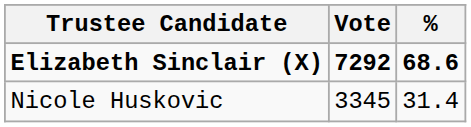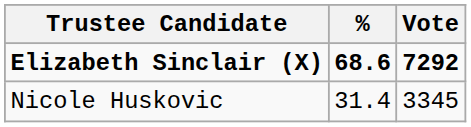columns swapped: Vote <-> %
